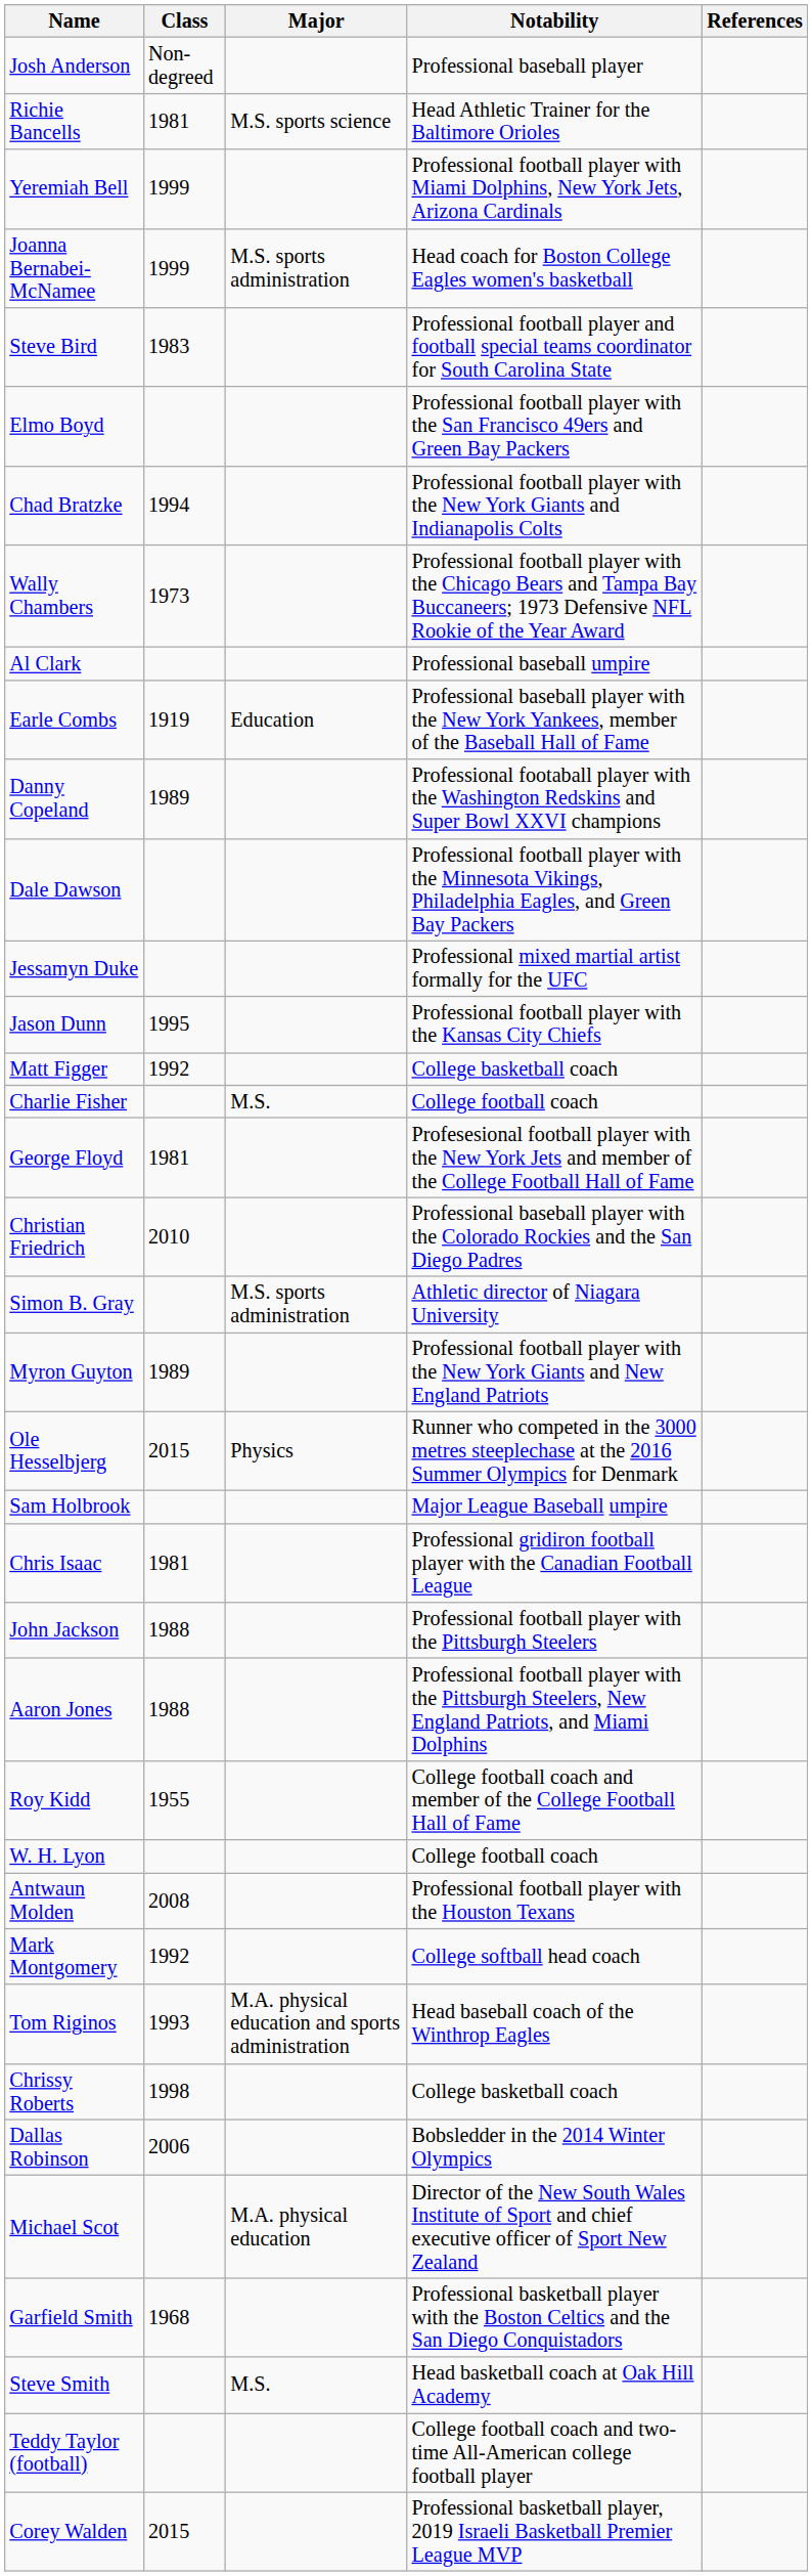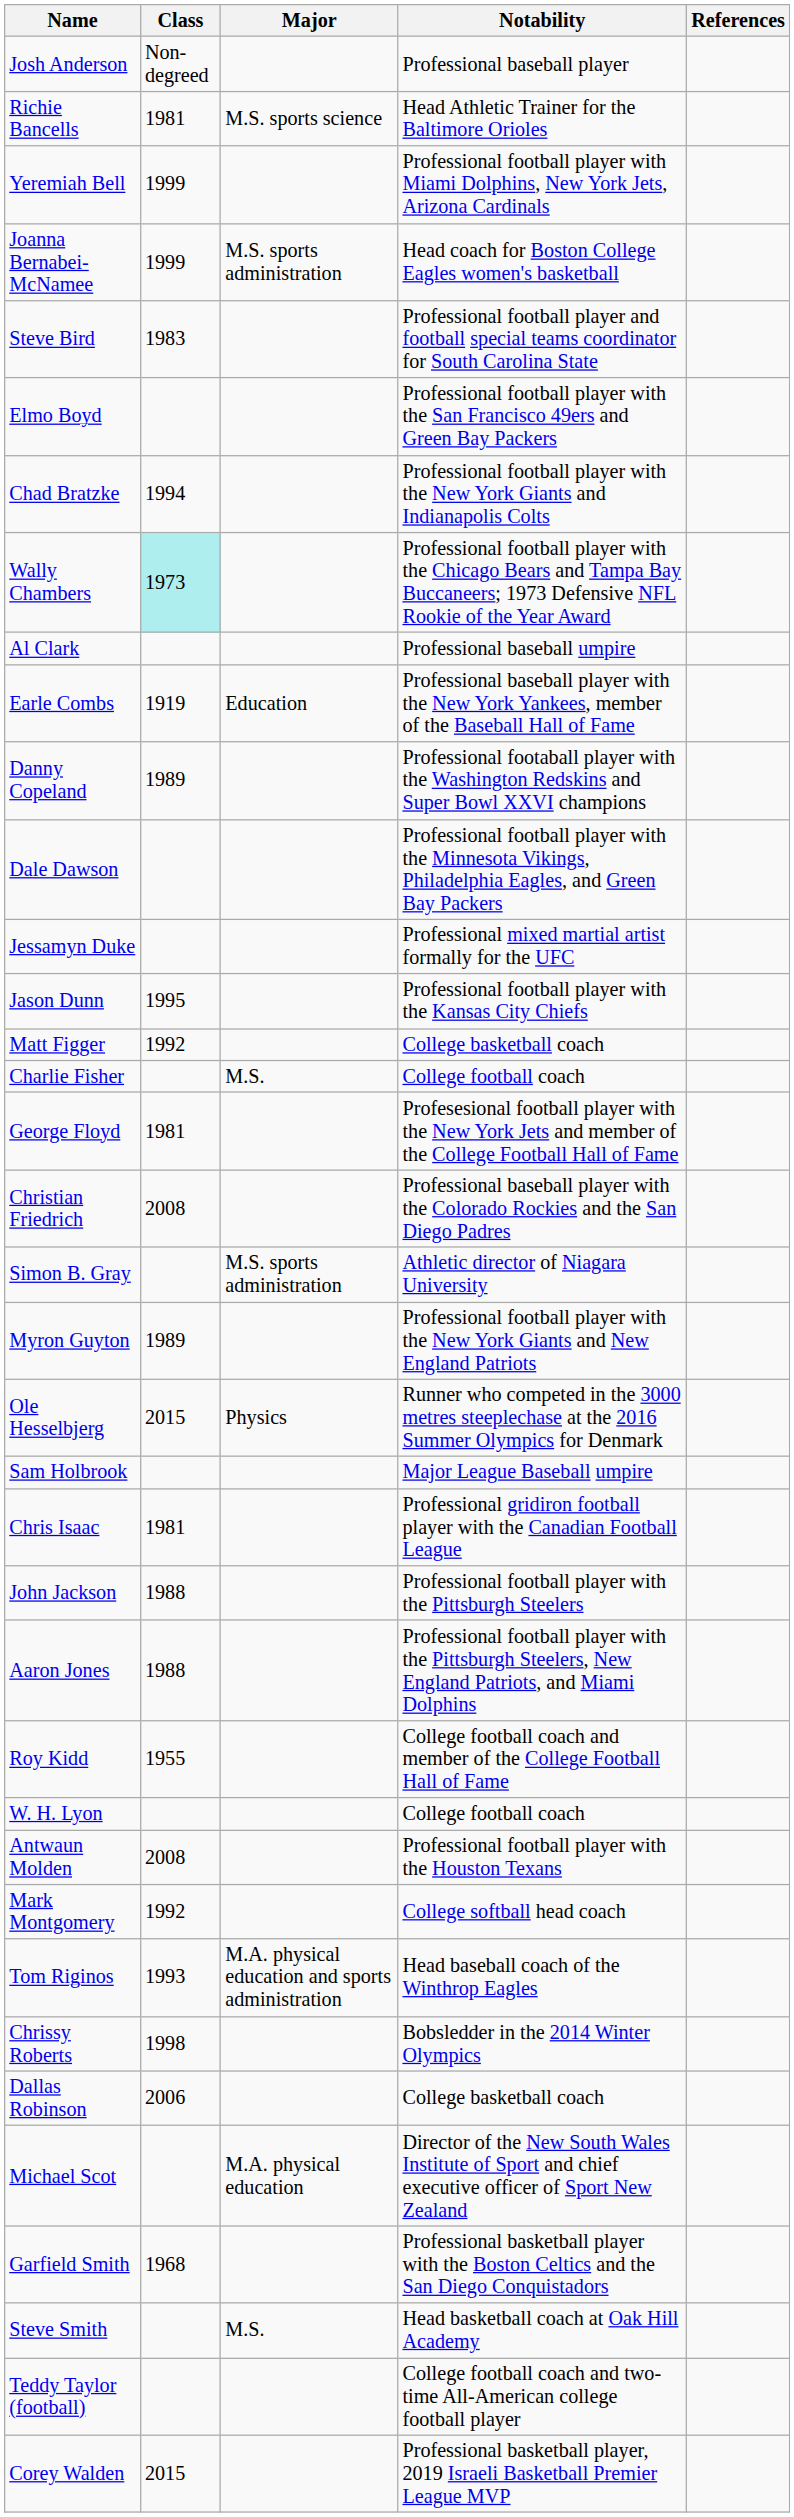Wally Chambers | Class: no background -> paleturquoise background
Christian Friedrich | Class: 2010 -> 2008
Chrissy Roberts | Notability: College basketball coach -> Bobsledder in the 2014 Winter Olympics
Dallas Robinson | Notability: Bobsledder in the 2014 Winter Olympics -> College basketball coach
